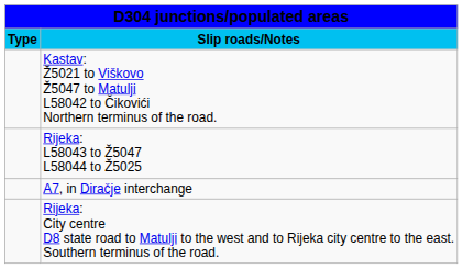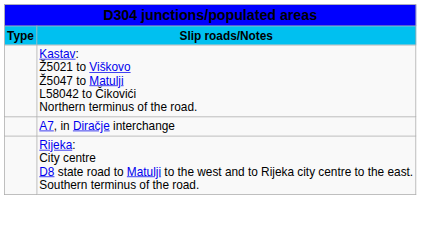- row: Rijeka: L58043 to Ž5047 L58044 to Ž5025
